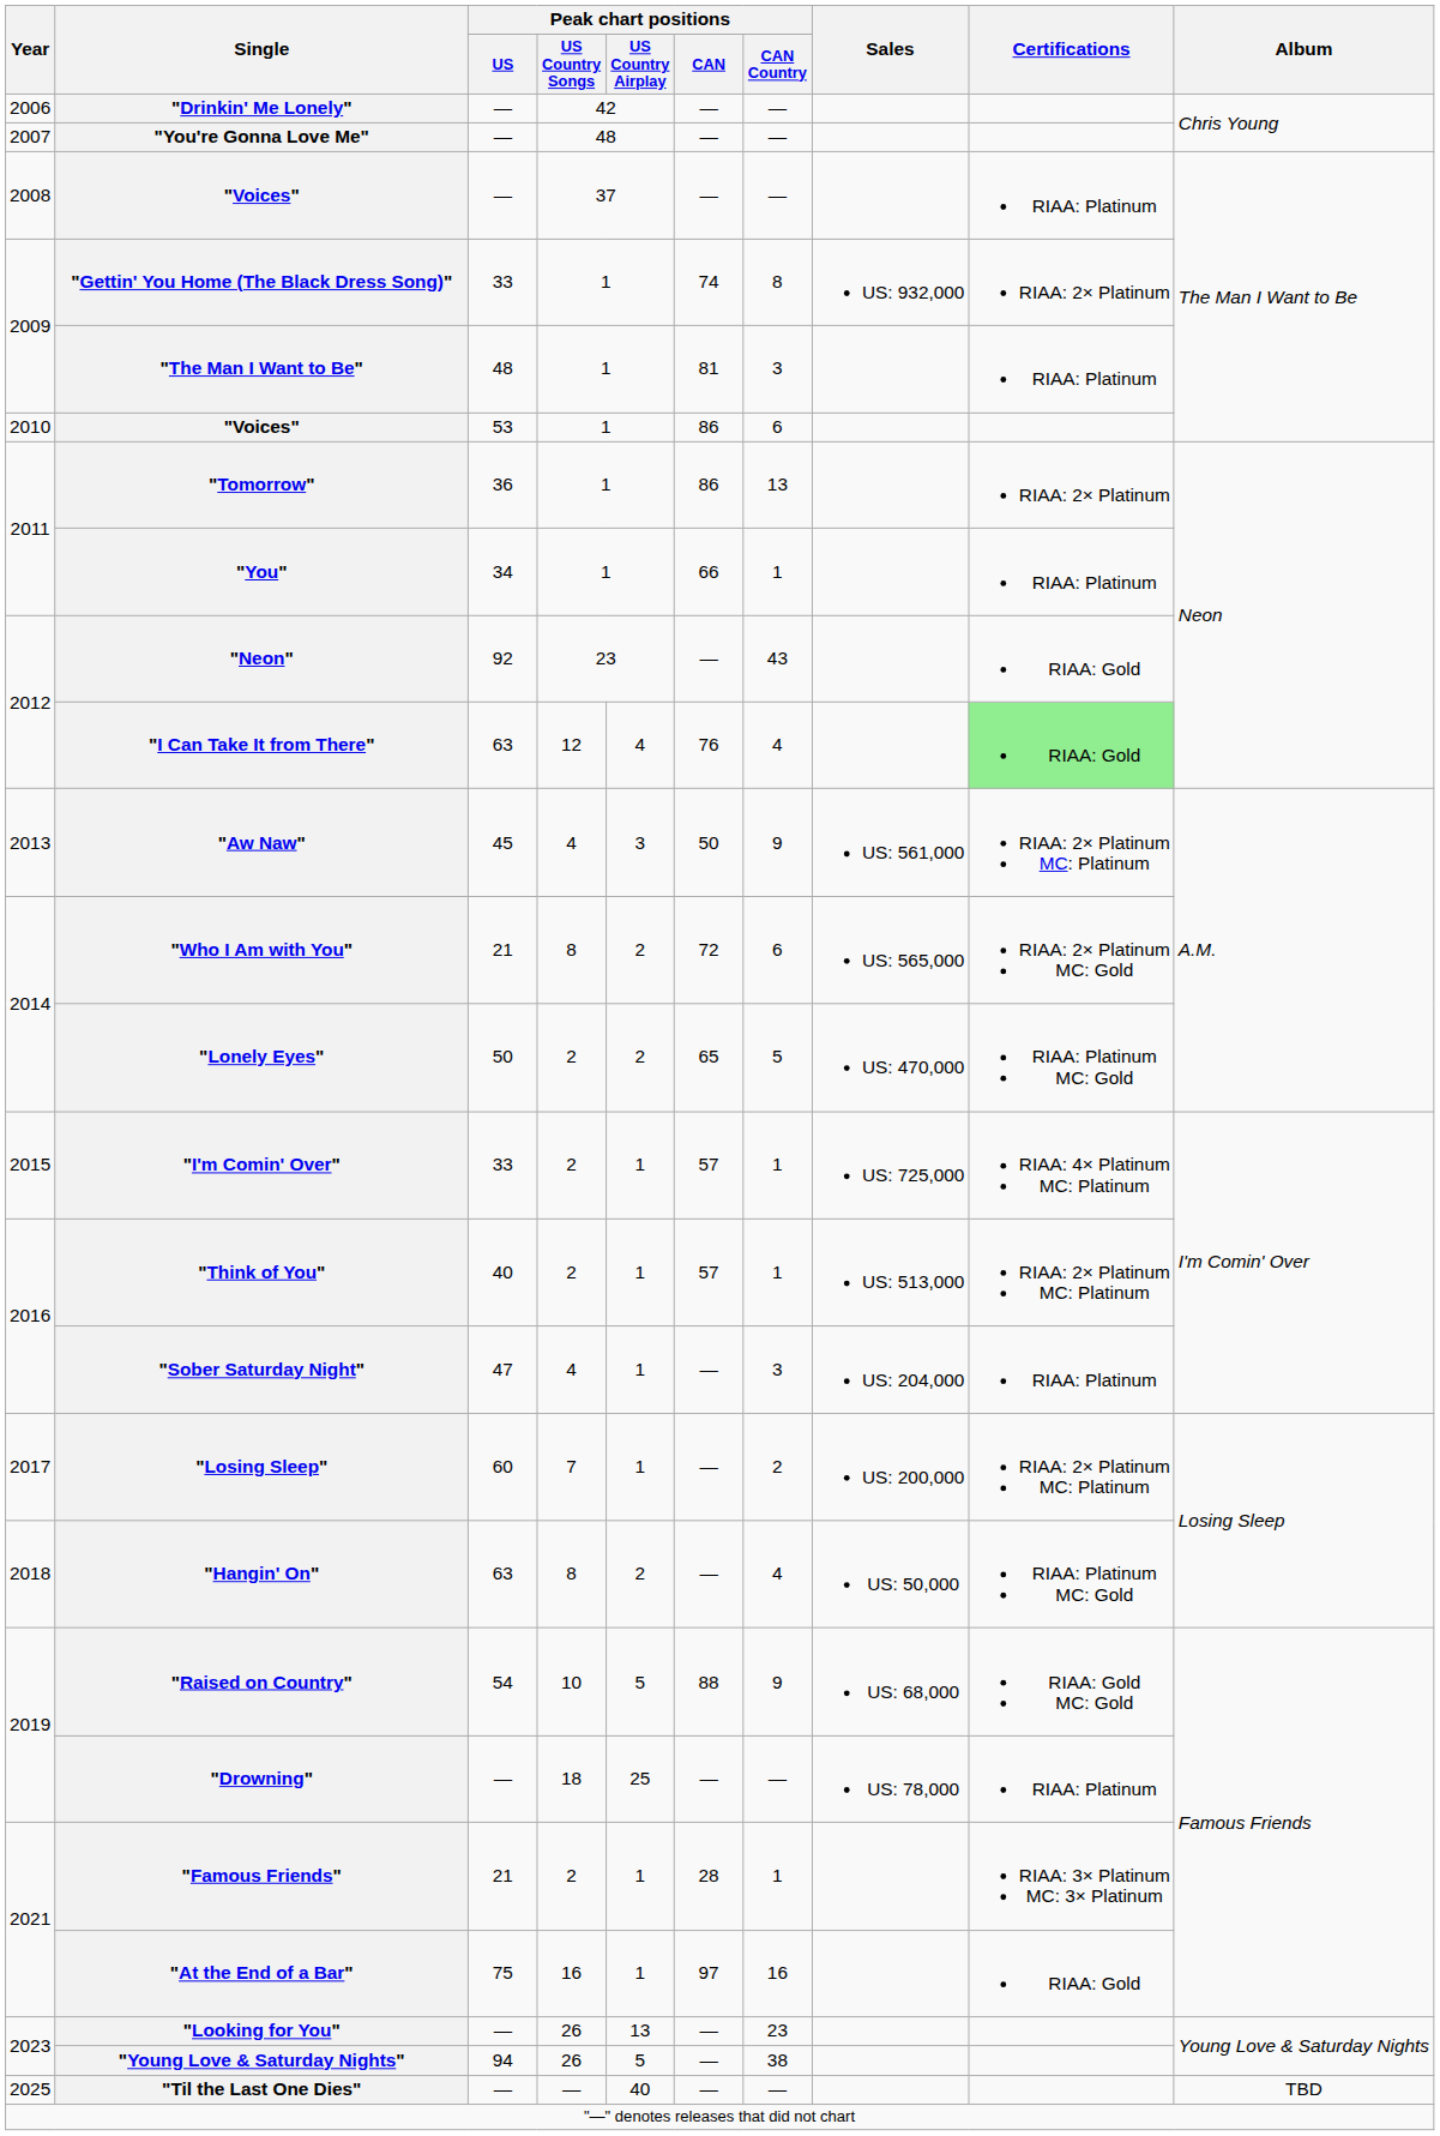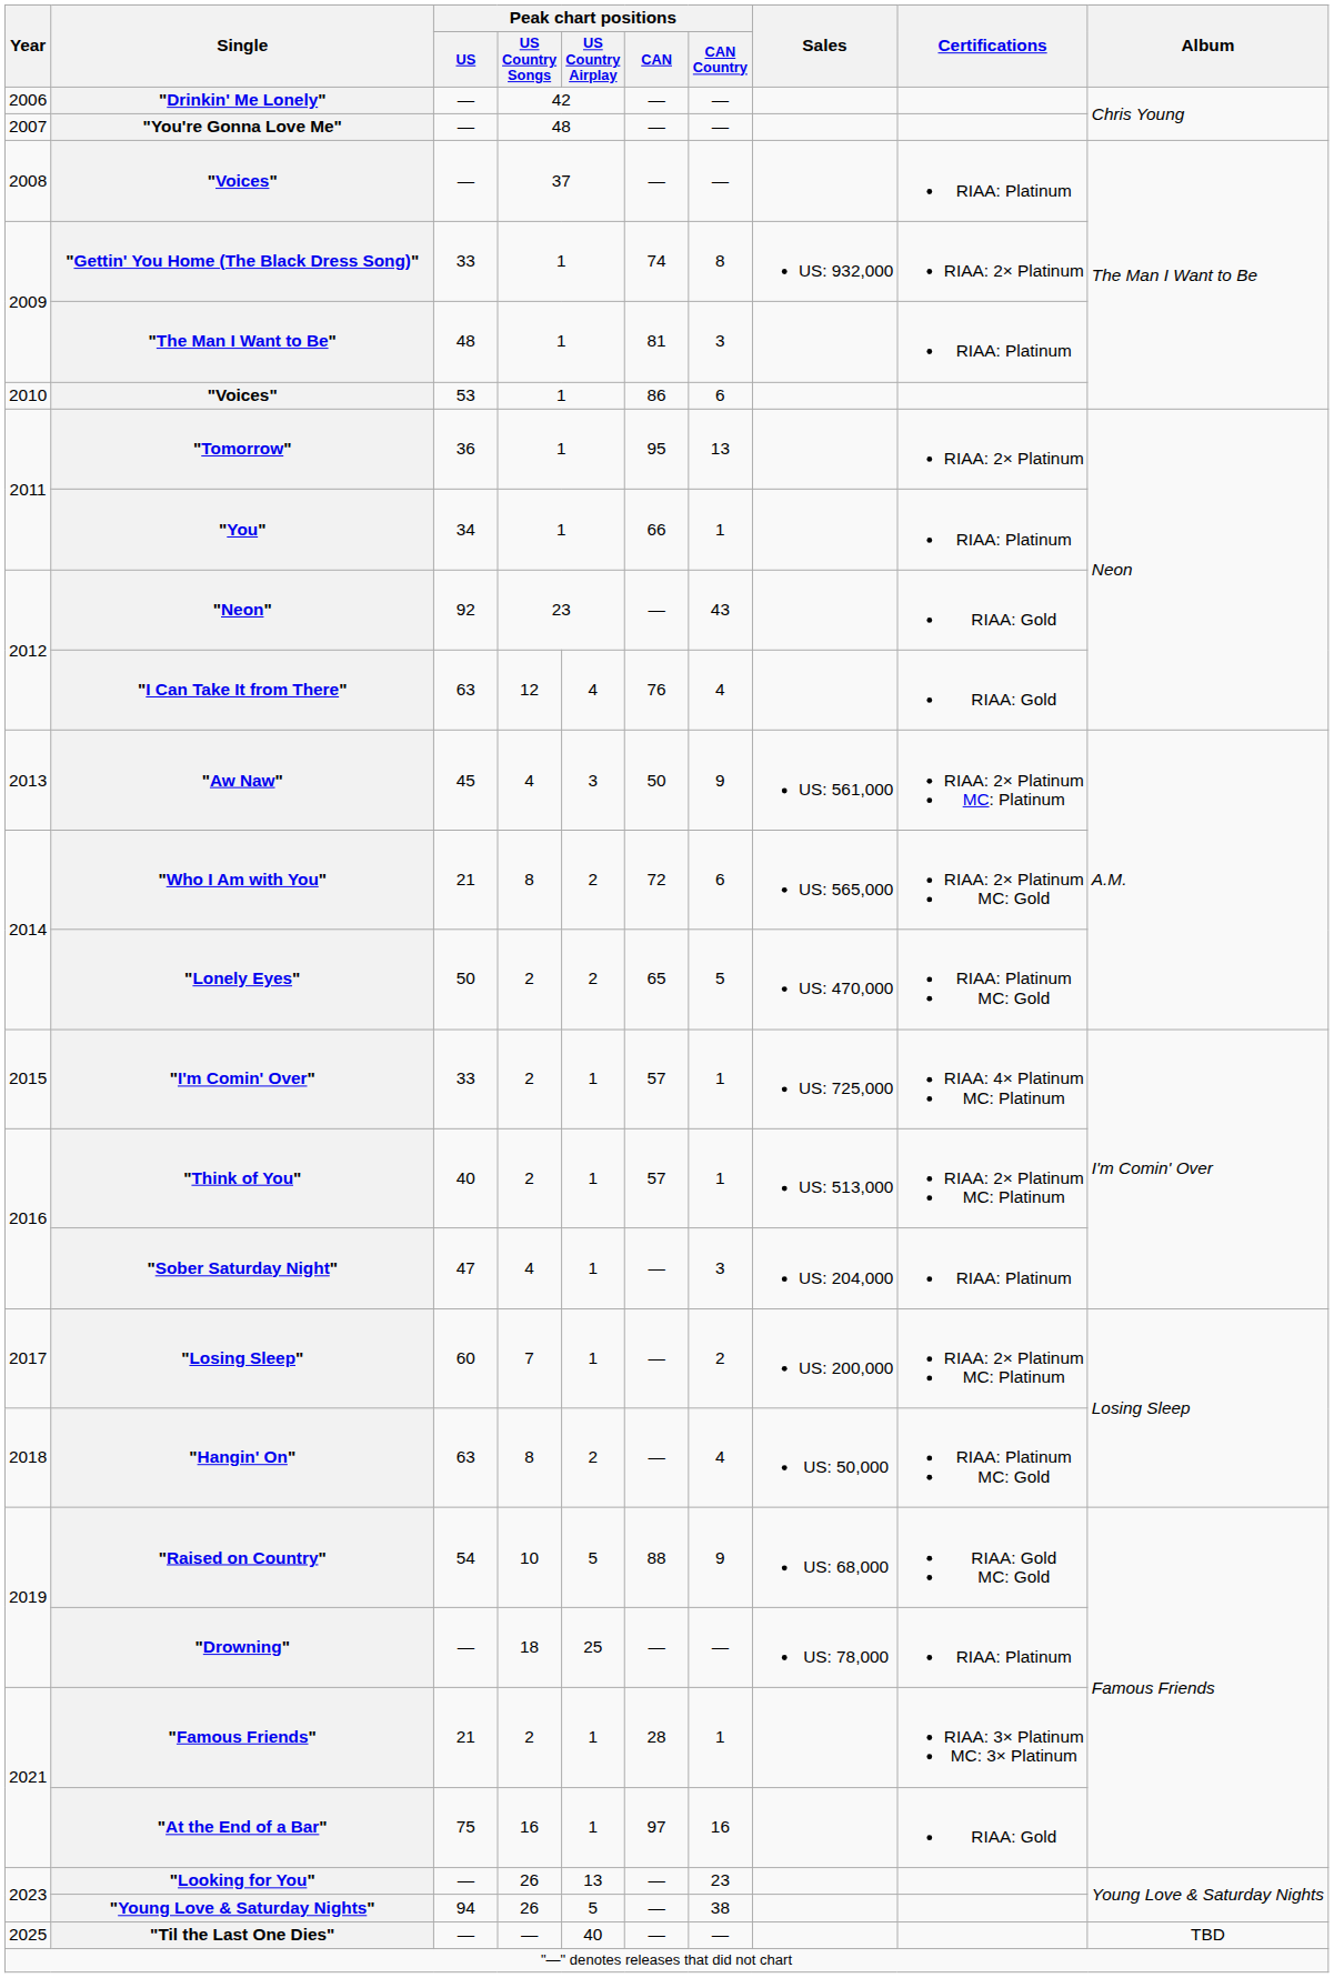"Tomorrow" | Peak chart positions / CAN: 86 -> 95
"I Can Take It from There" | Certifications: lightgreen background -> no background
